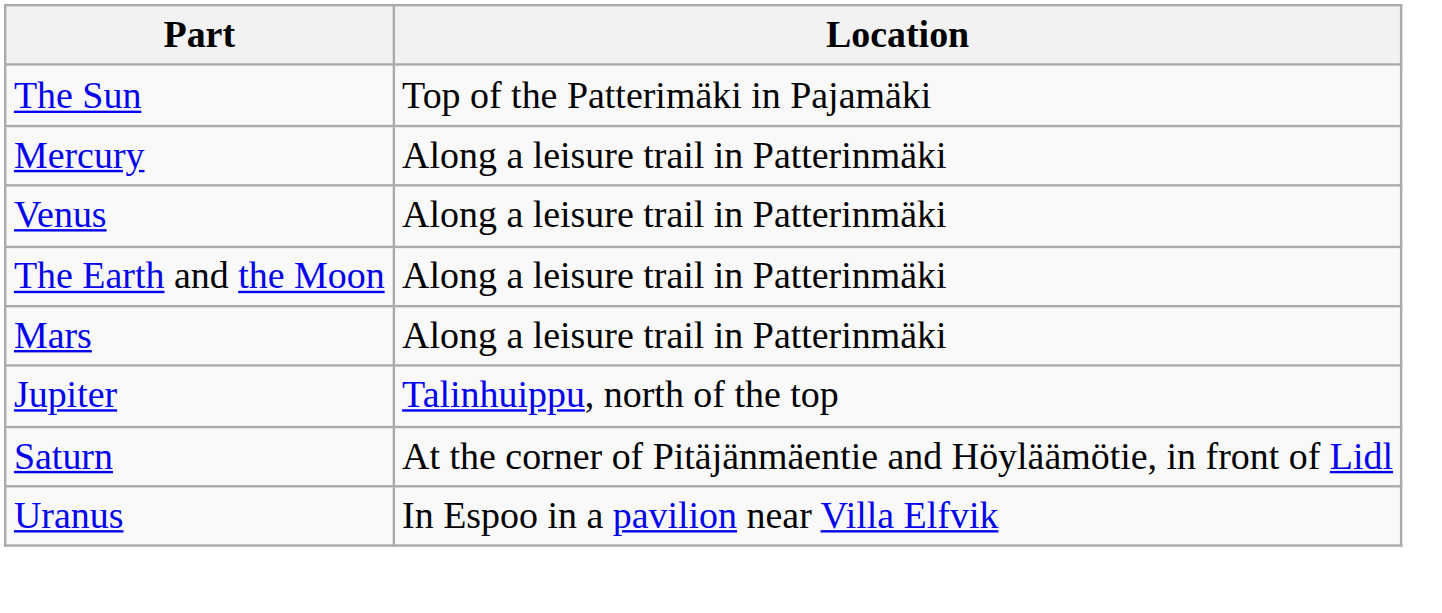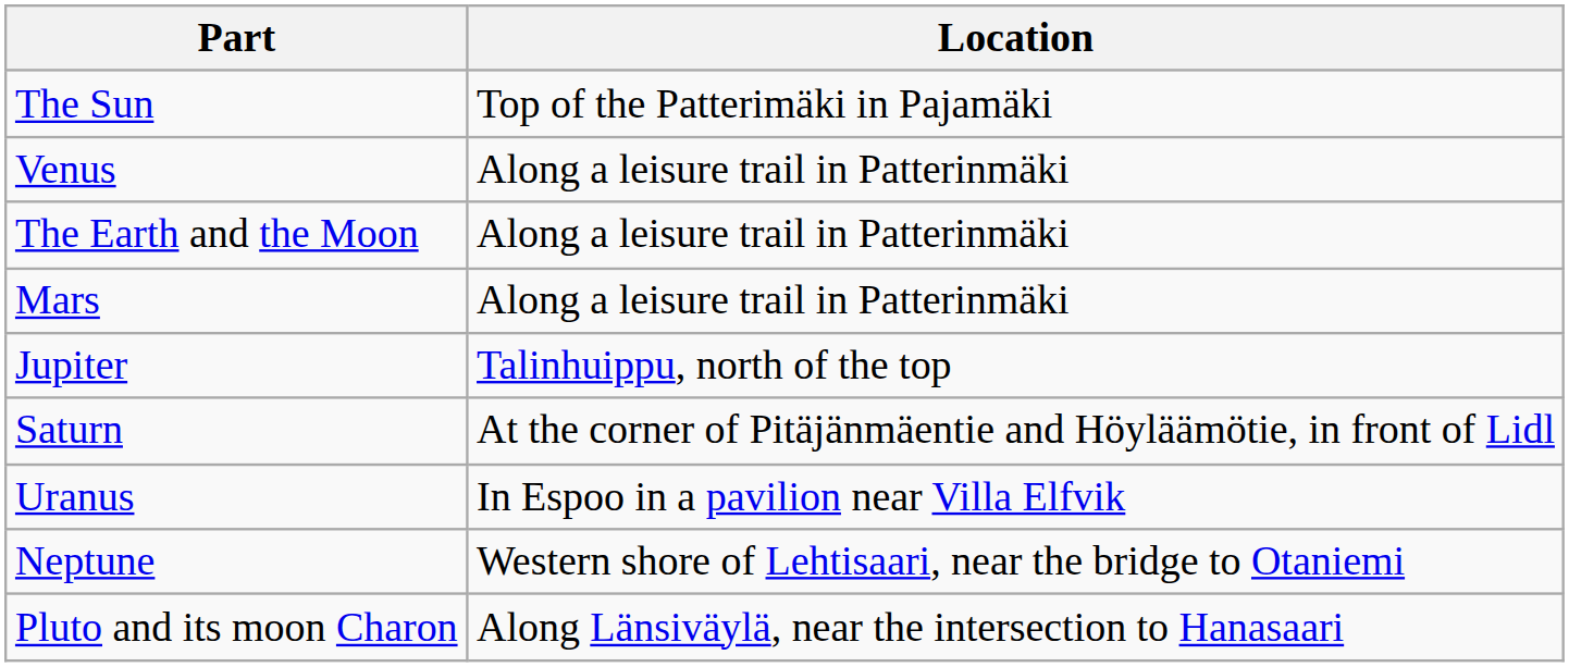- row: Mercury | Along a leisure trail in Patterinmäki
+ row: Neptune | Western shore of Lehtisaari, near the bridge to Otaniemi
+ row: Pluto and its moon Charon | Along Länsiväylä, near the intersection to Hanasaari
